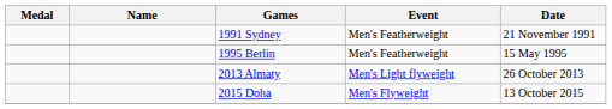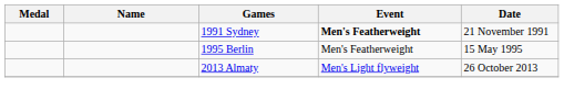1991 Sydney | Event: normal -> bold
- row: 2015 Doha | Men's Flyweight | 13 October 2015
